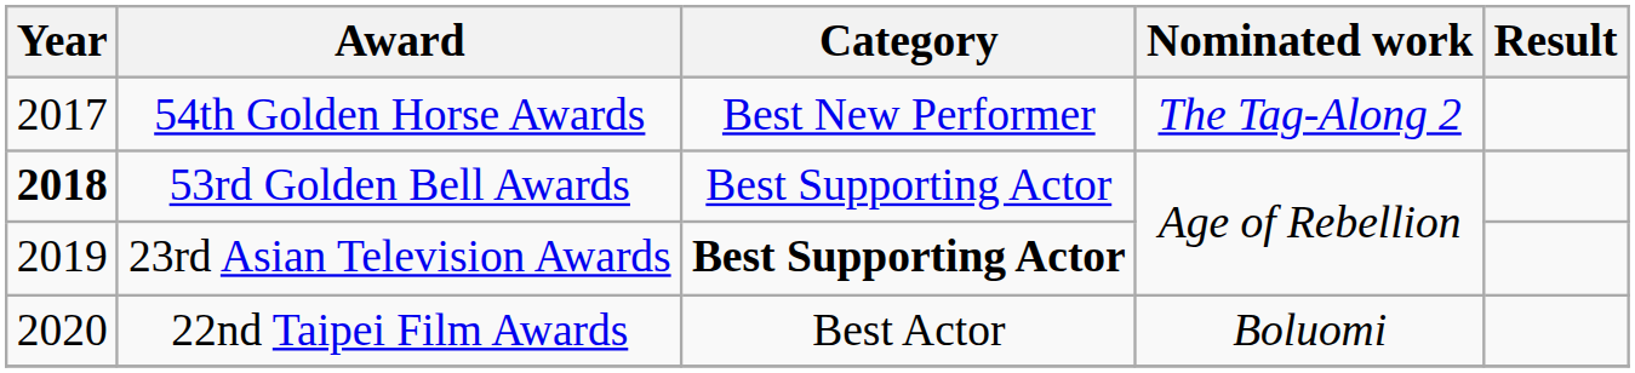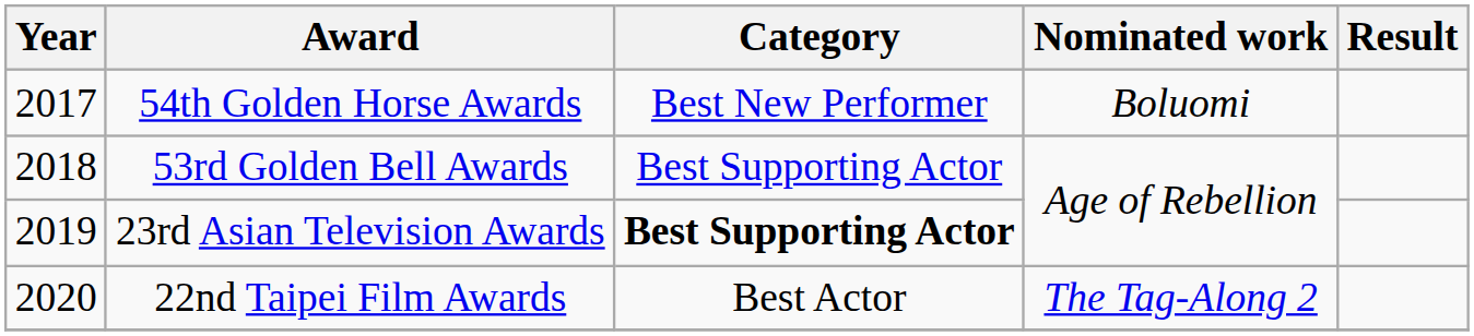54th Golden Horse Awards | Nominated work: The Tag-Along 2 -> Boluomi
53rd Golden Bell Awards | Year: bold -> normal
22nd Taipei Film Awards | Nominated work: Boluomi -> The Tag-Along 2
